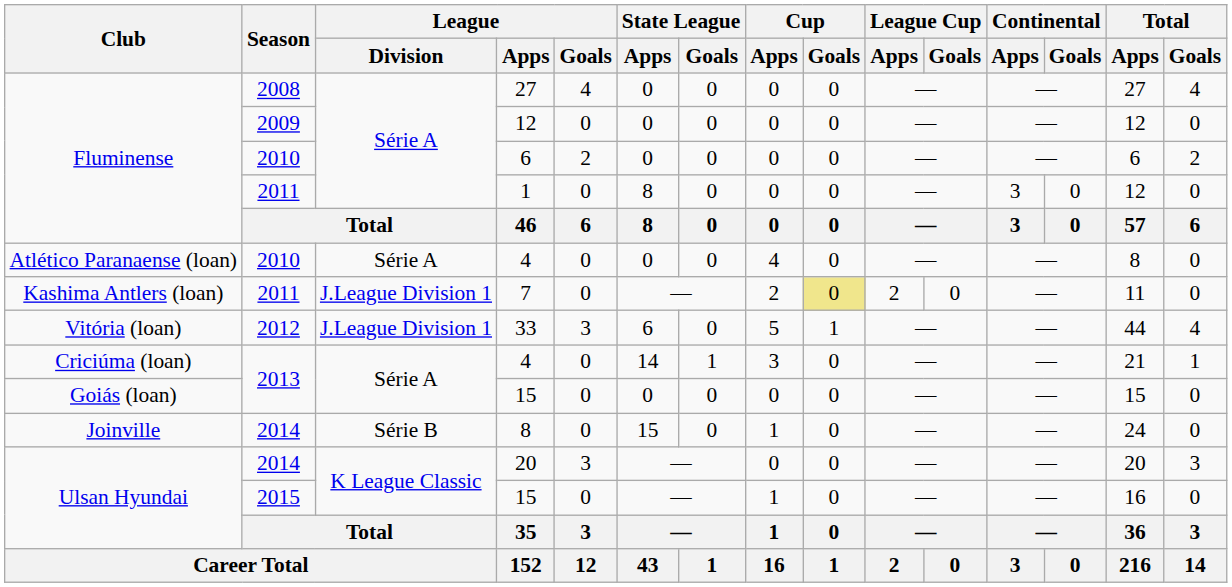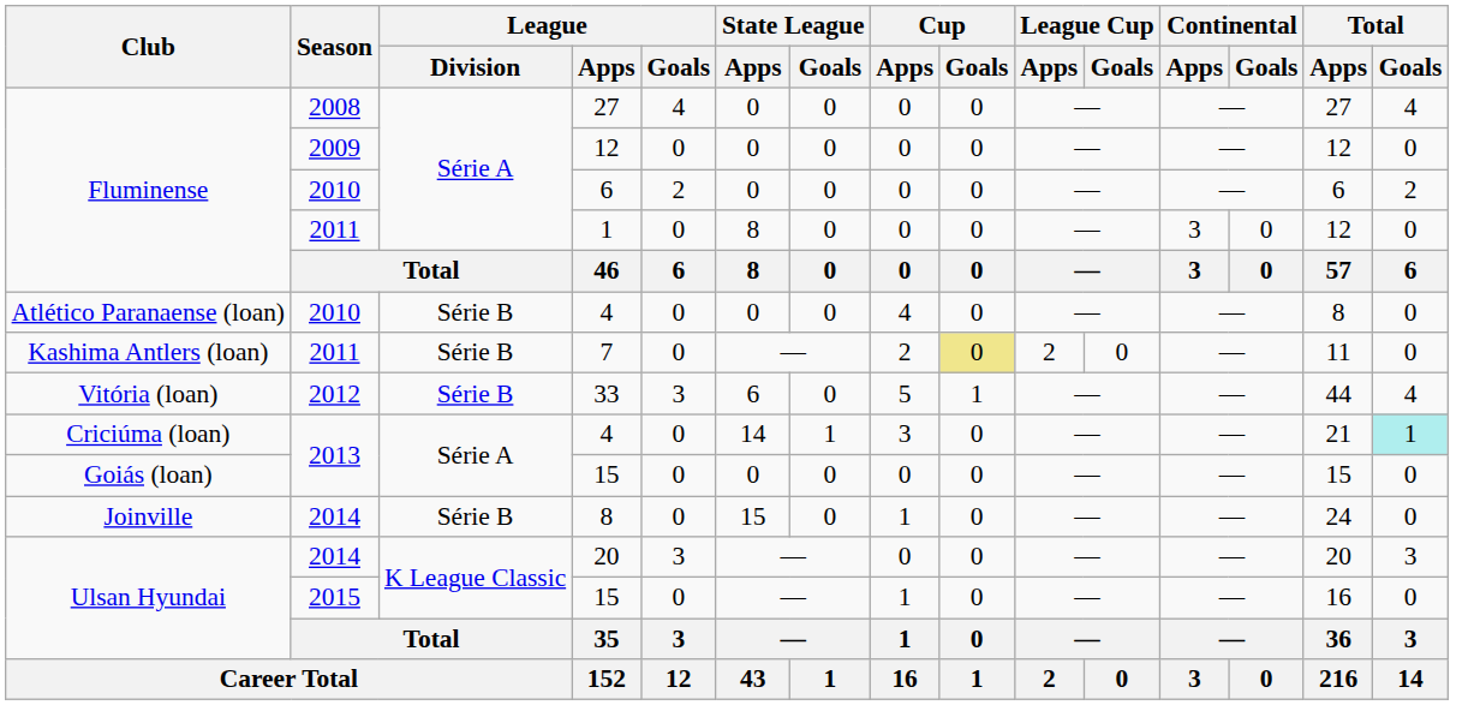Atlético Paranaense (loan) / 4 | League / Division: Série A -> Série B
7 | League / Division: J.League Division 1 -> Série B
33 | League / Division: J.League Division 1 -> Série B
Criciúma (loan) / 4 | Total / Goals: no background -> paleturquoise background
